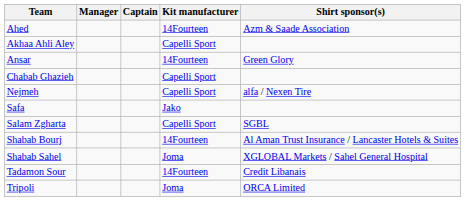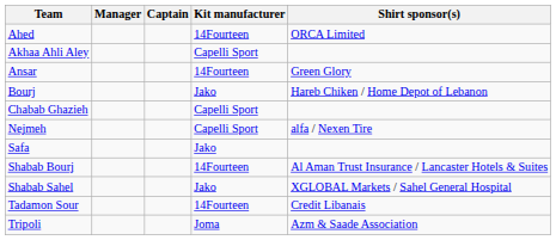Ahed | Shirt sponsor(s): Azm & Saade Association -> ORCA Limited
+ row: Bourj | Jako | Hareb Chiken / Home Depot of Lebanon
- row: Salam Zgharta | Capelli Sport | SGBL
Shabab Sahel | Kit manufacturer: Joma -> Jako
Tripoli | Shirt sponsor(s): ORCA Limited -> Azm & Saade Association
